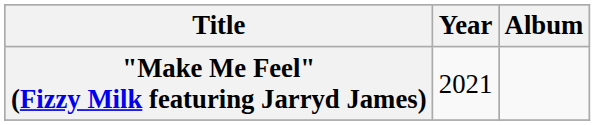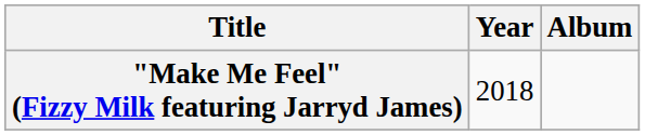"Make Me Feel" (Fizzy Milk featuring Jarryd James) | Year: 2021 -> 2018
